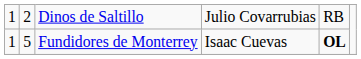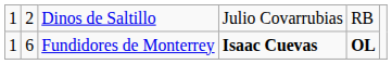Fundidores de Monterrey | column 2: 5 -> 6
Fundidores de Monterrey | column 4: normal -> bold
